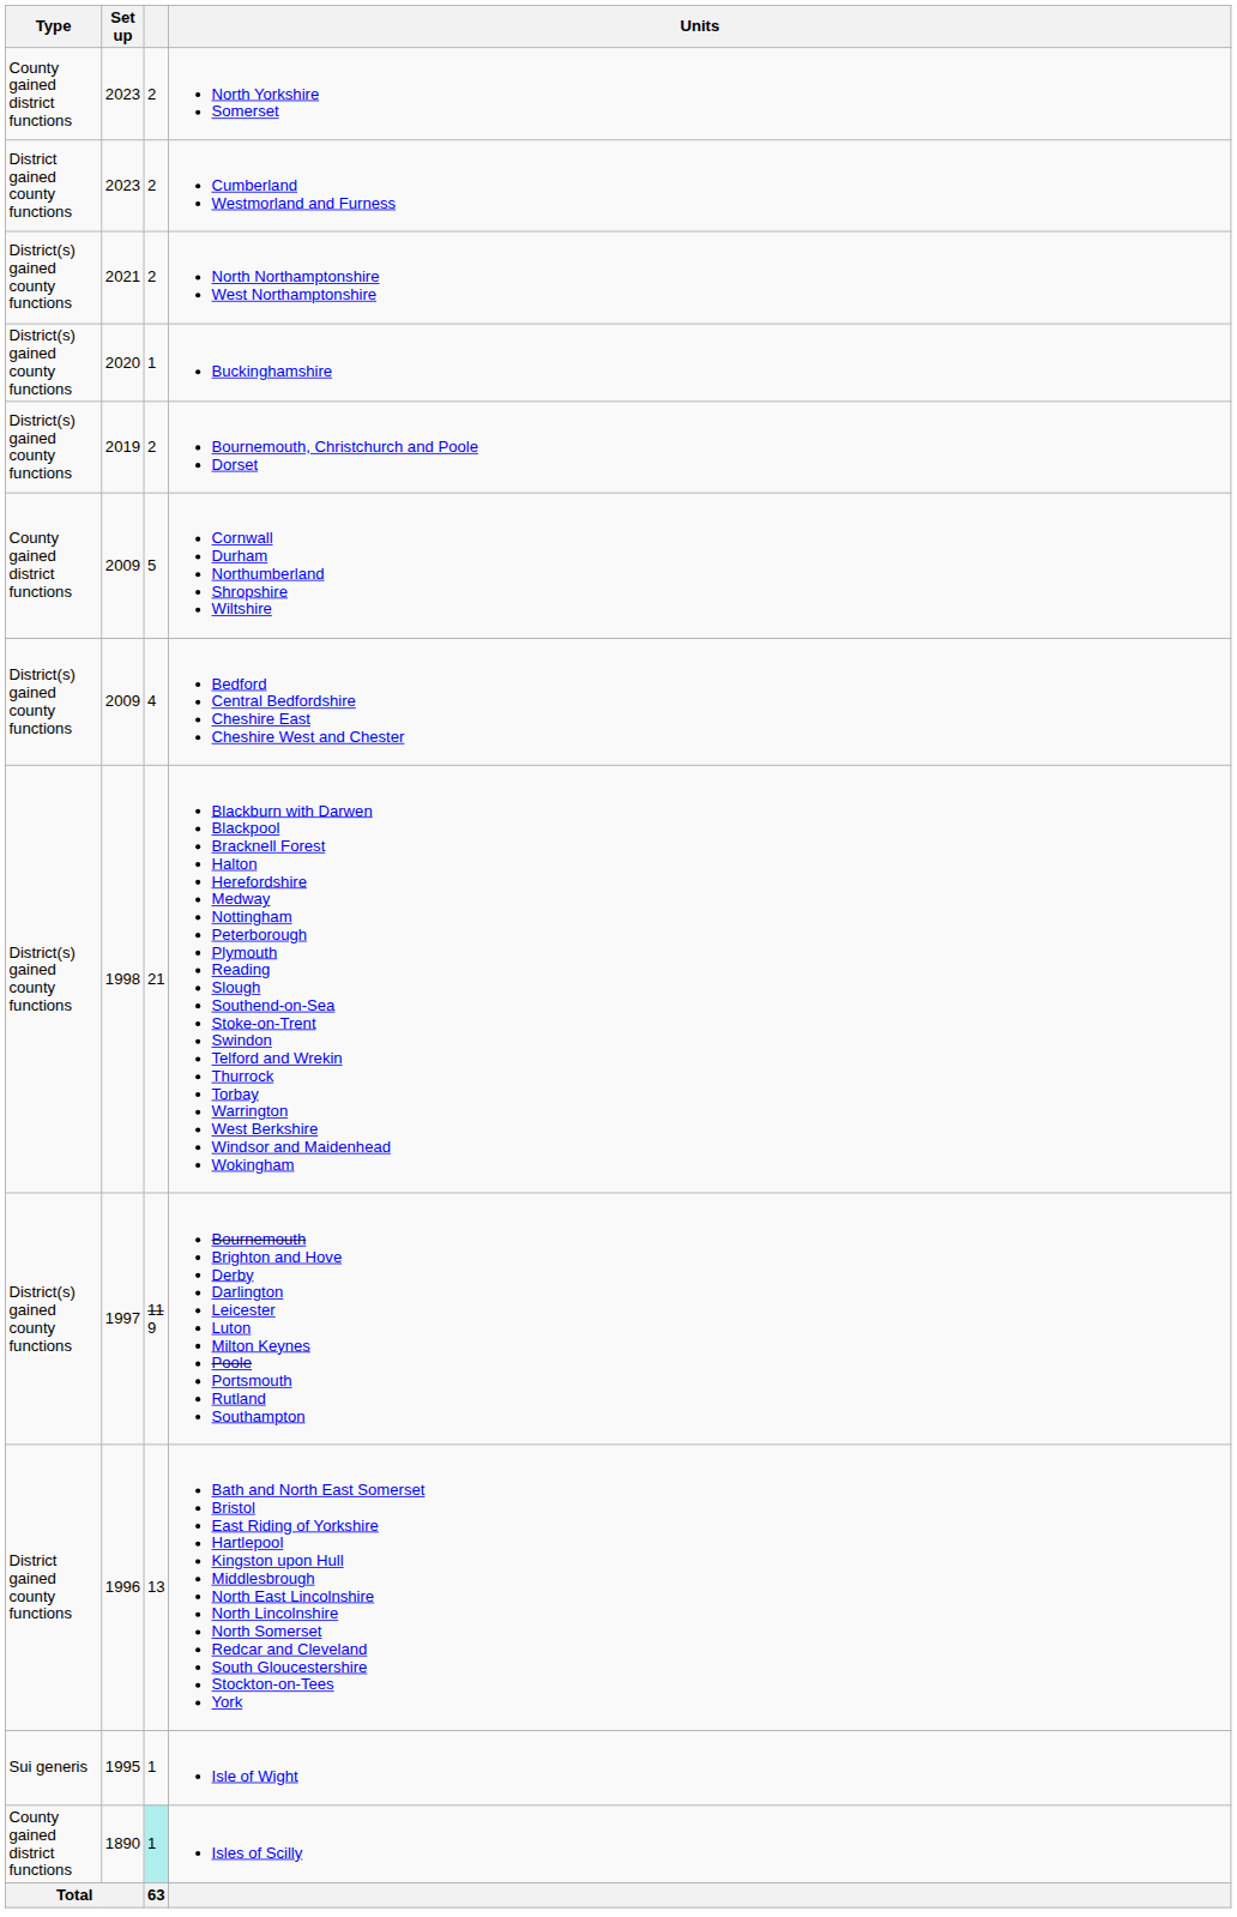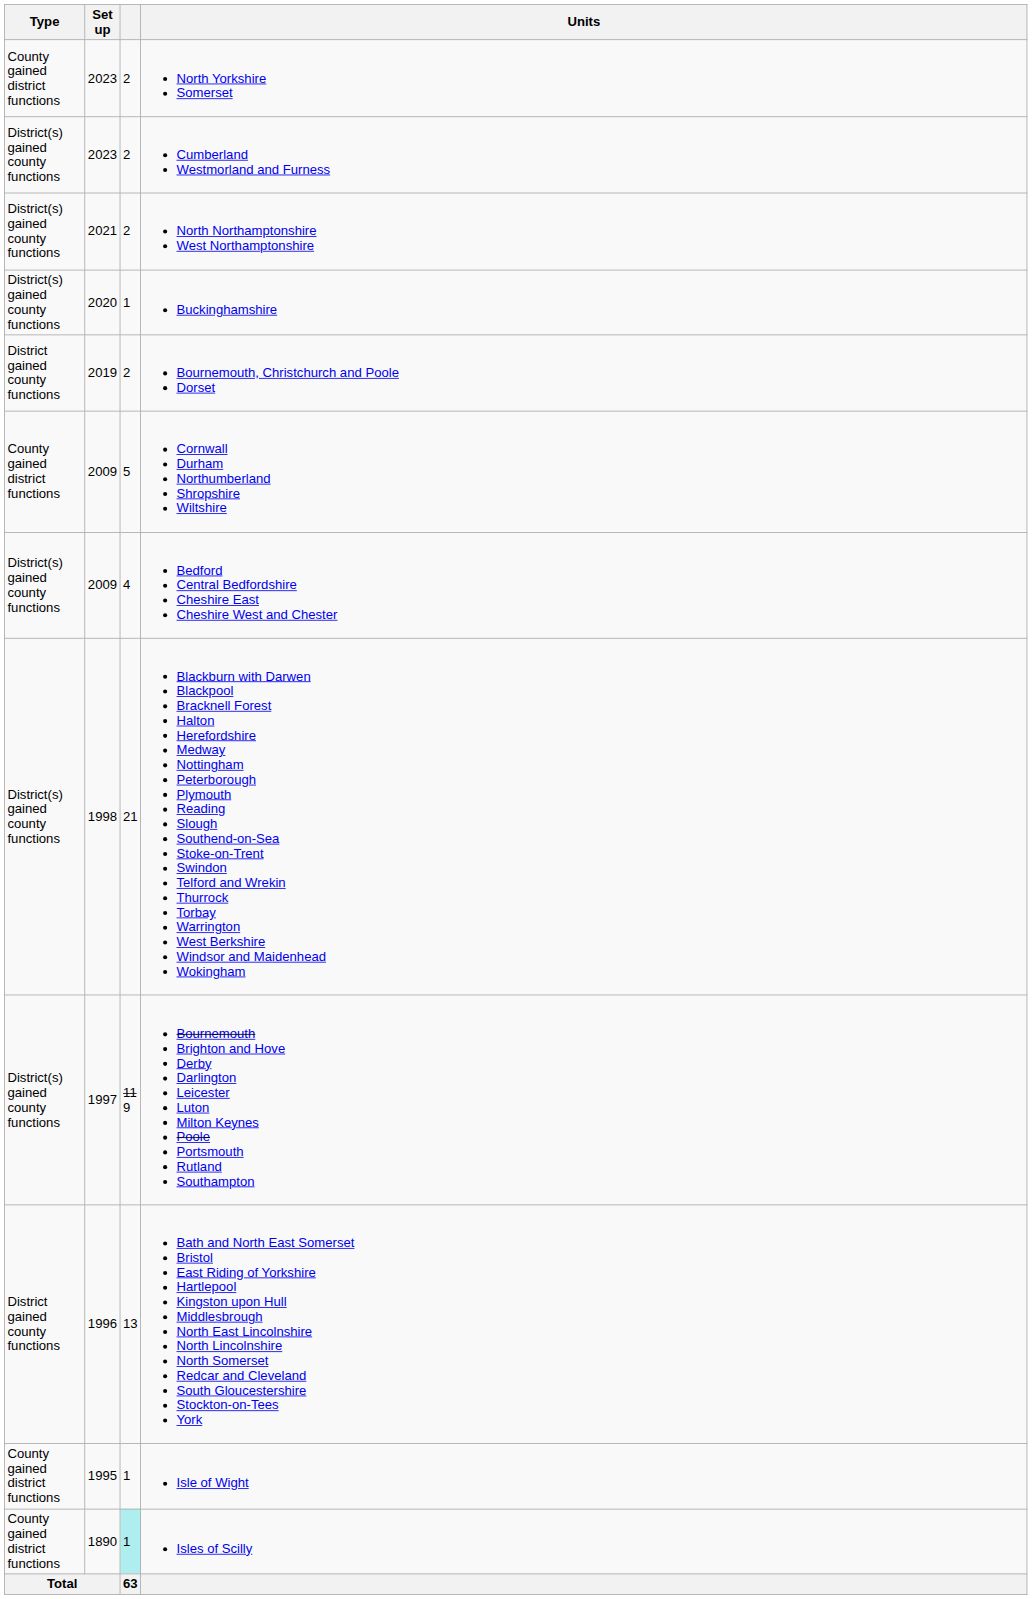Cumberland Westmorland and Furness | Type: District gained county functions -> District(s) gained county functions
Bournemouth, Christchurch and Poole Dorset | Type: District(s) gained county functions -> District gained county functions
Isle of Wight | Type: Sui generis -> County gained district functions
